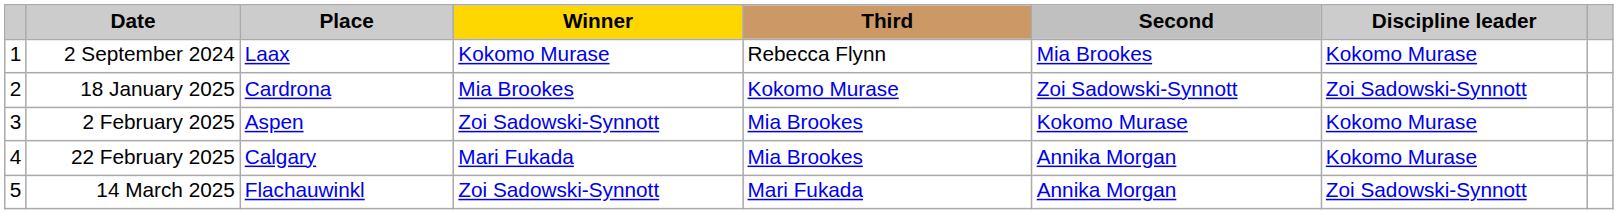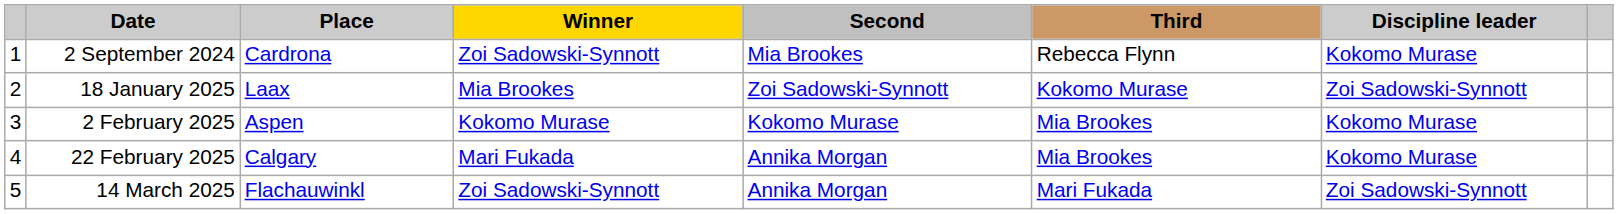columns swapped: Second <-> Third
2 September 2024 | Place: Laax -> Cardrona
2 September 2024 | Winner: Kokomo Murase -> Zoi Sadowski-Synnott
18 January 2025 | Place: Cardrona -> Laax
2 February 2025 | Winner: Zoi Sadowski-Synnott -> Kokomo Murase
